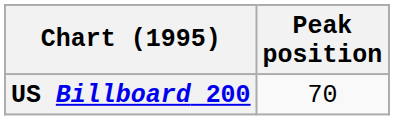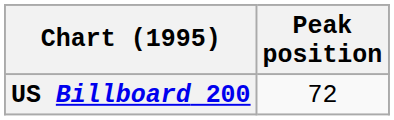US Billboard 200 | Peak position: 70 -> 72
